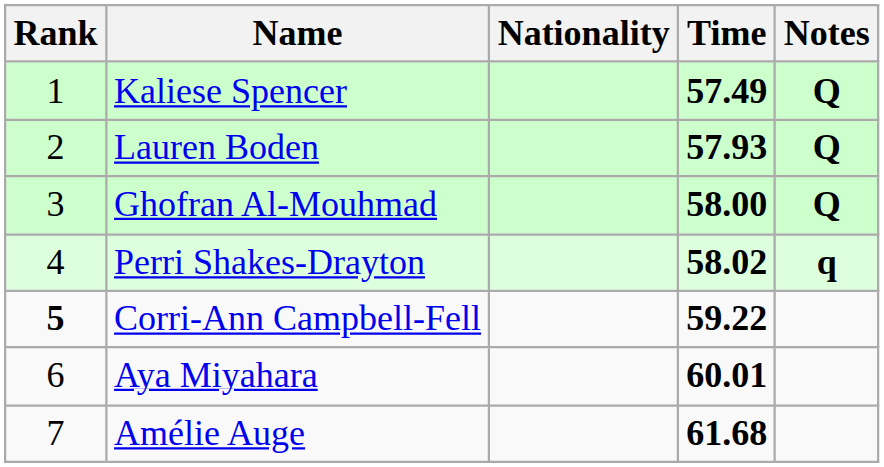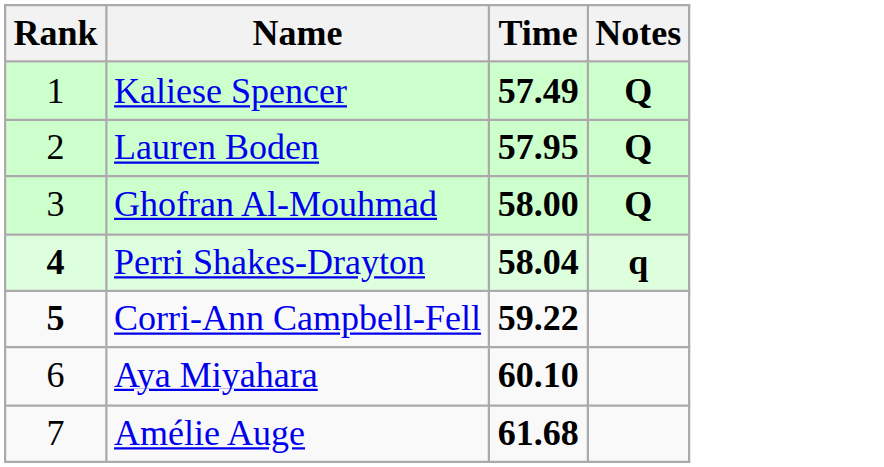- column: Nationality
Lauren Boden | Time: 57.93 -> 57.95
Perri Shakes-Drayton | Rank: normal -> bold
Perri Shakes-Drayton | Time: 58.02 -> 58.04
Aya Miyahara | Time: 60.01 -> 60.10
